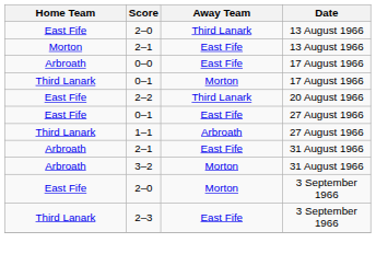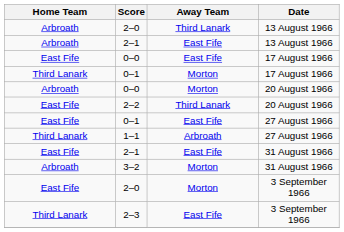2–0 / 13 August 1966 | Home Team: East Fife -> Arbroath
2–1 / 13 August 1966 | Home Team: Morton -> Arbroath
0–0 / 17 August 1966 | Home Team: Arbroath -> East Fife
+ row: Arbroath | 0–0 | Morton | 20 August 1966
2–1 / 31 August 1966 | Home Team: Arbroath -> East Fife
